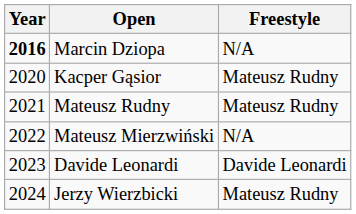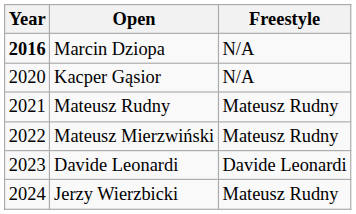Kacper Gąsior | Freestyle: Mateusz Rudny -> N/A
Mateusz Mierzwiński | Freestyle: N/A -> Mateusz Rudny
